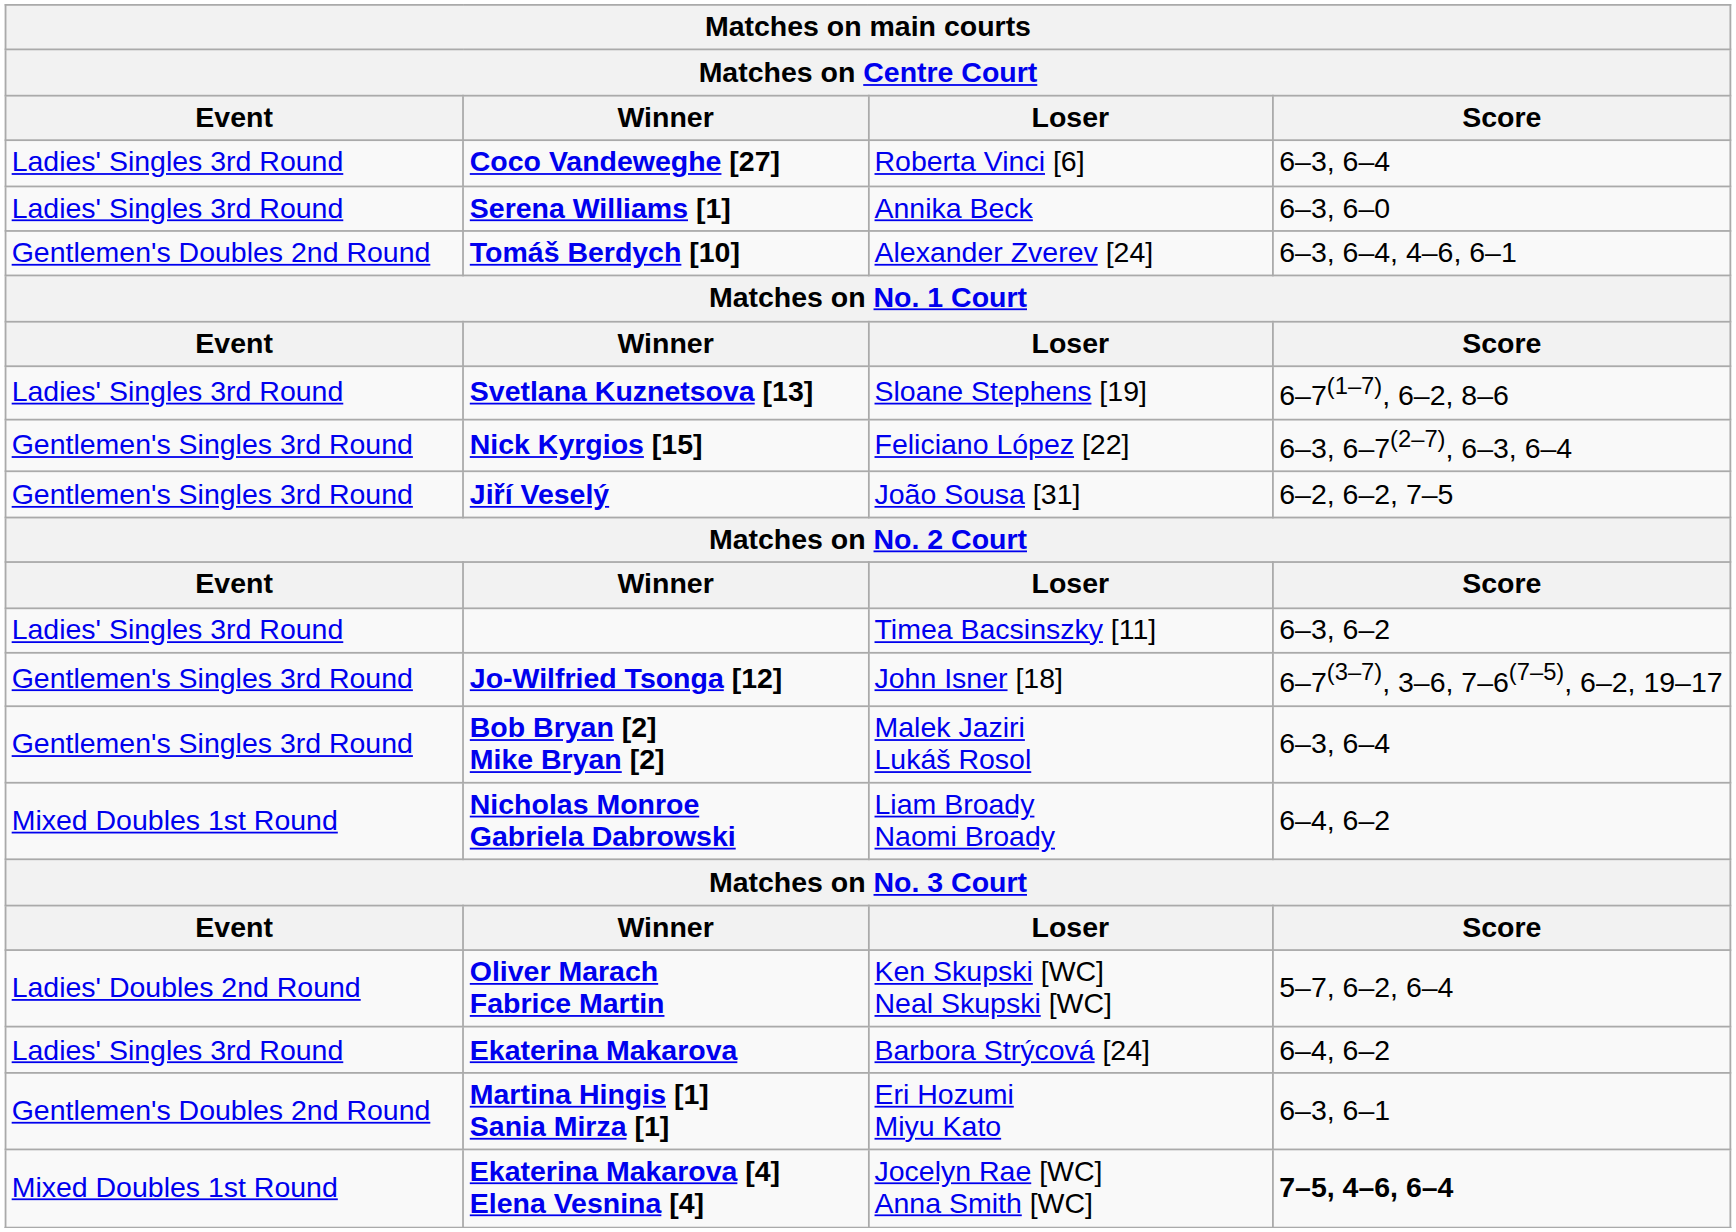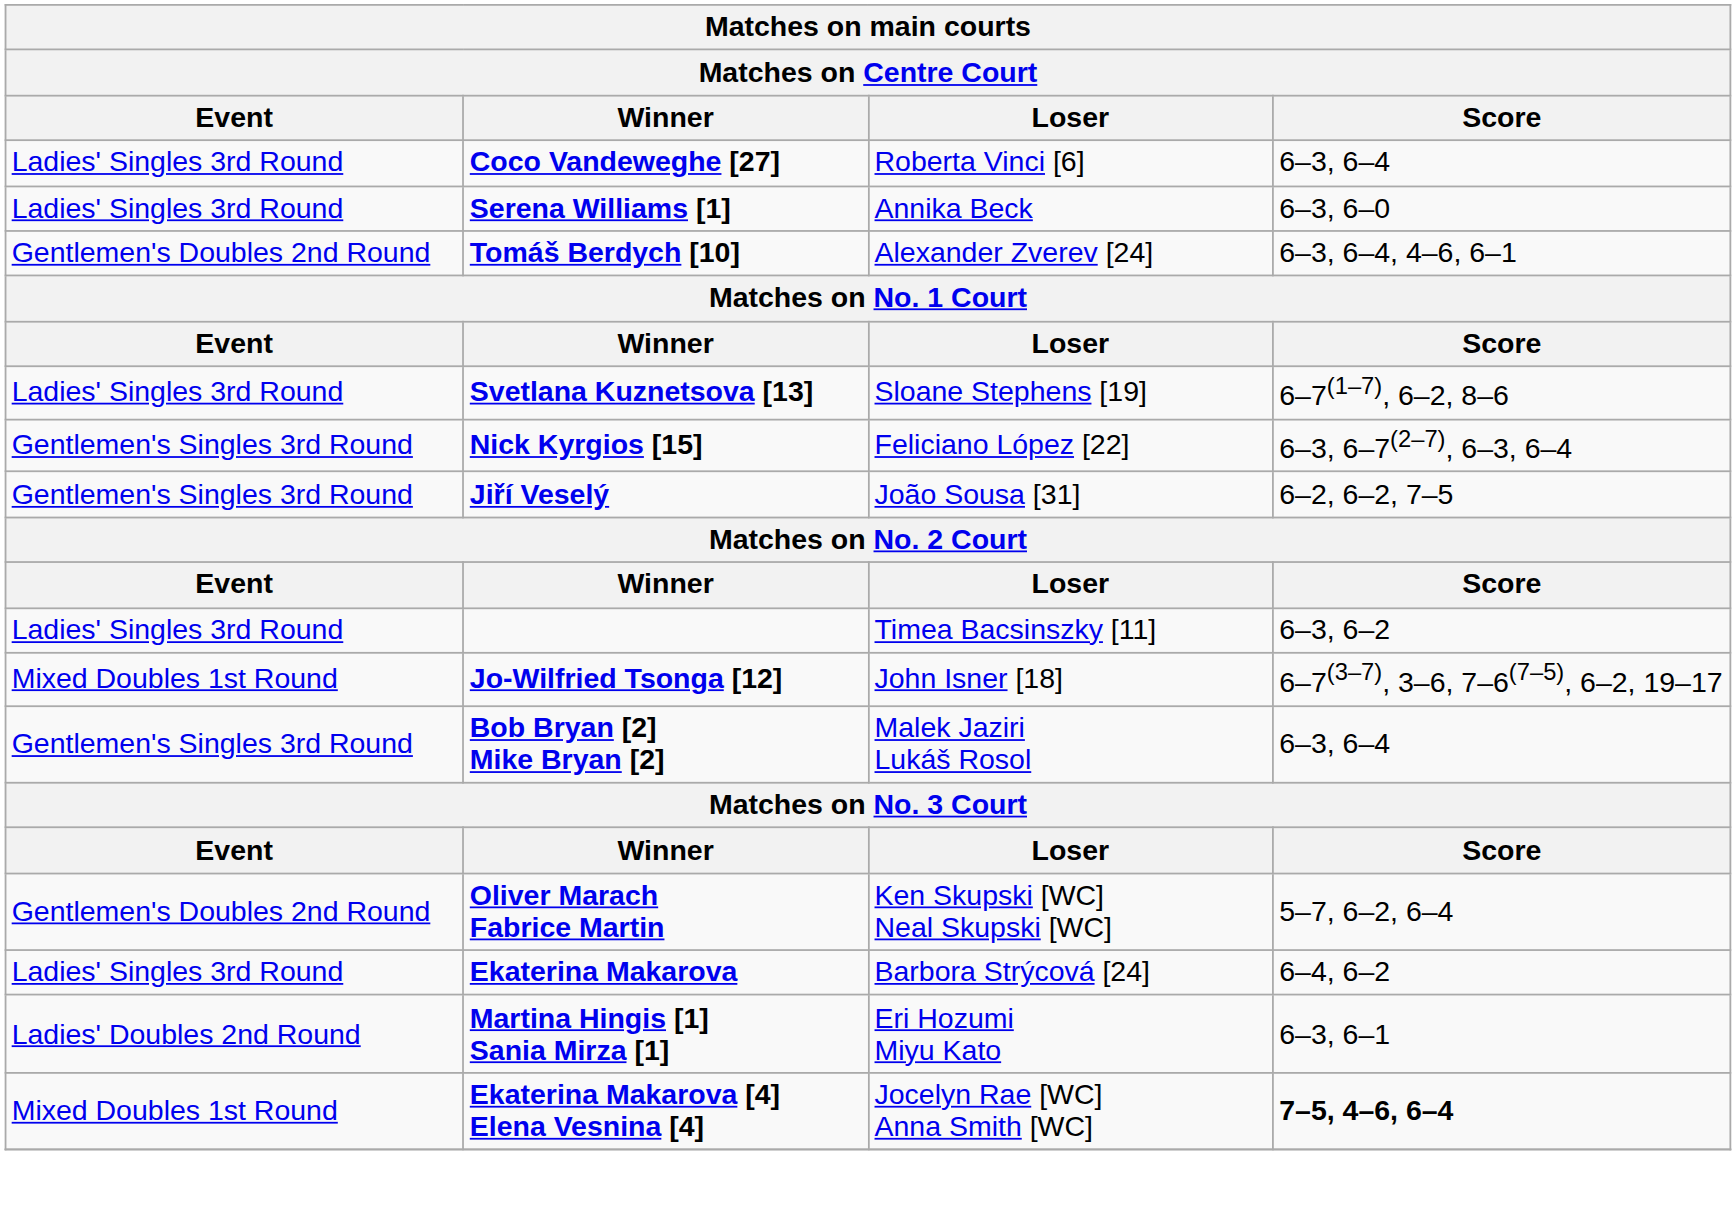Jo-Wilfried Tsonga [12] | Event: Gentlemen's Singles 3rd Round -> Mixed Doubles 1st Round
- row: Mixed Doubles 1st Round | Nicholas Monroe Gabriela Dabrowski | Liam Broady Naomi Broady | 6–4, 6–2
Oliver Marach Fabrice Martin | Event: Ladies' Doubles 2nd Round -> Gentlemen's Doubles 2nd Round
Martina Hingis [1] Sania Mirza [1] | Event: Gentlemen's Doubles 2nd Round -> Ladies' Doubles 2nd Round
